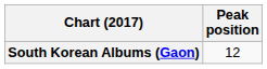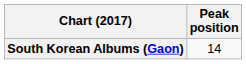South Korean Albums (Gaon) | Peak position: 12 -> 14
